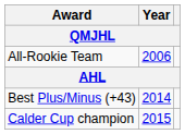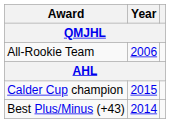rows swapped: Best Plus/Minus (+43) <-> Calder Cup champion
